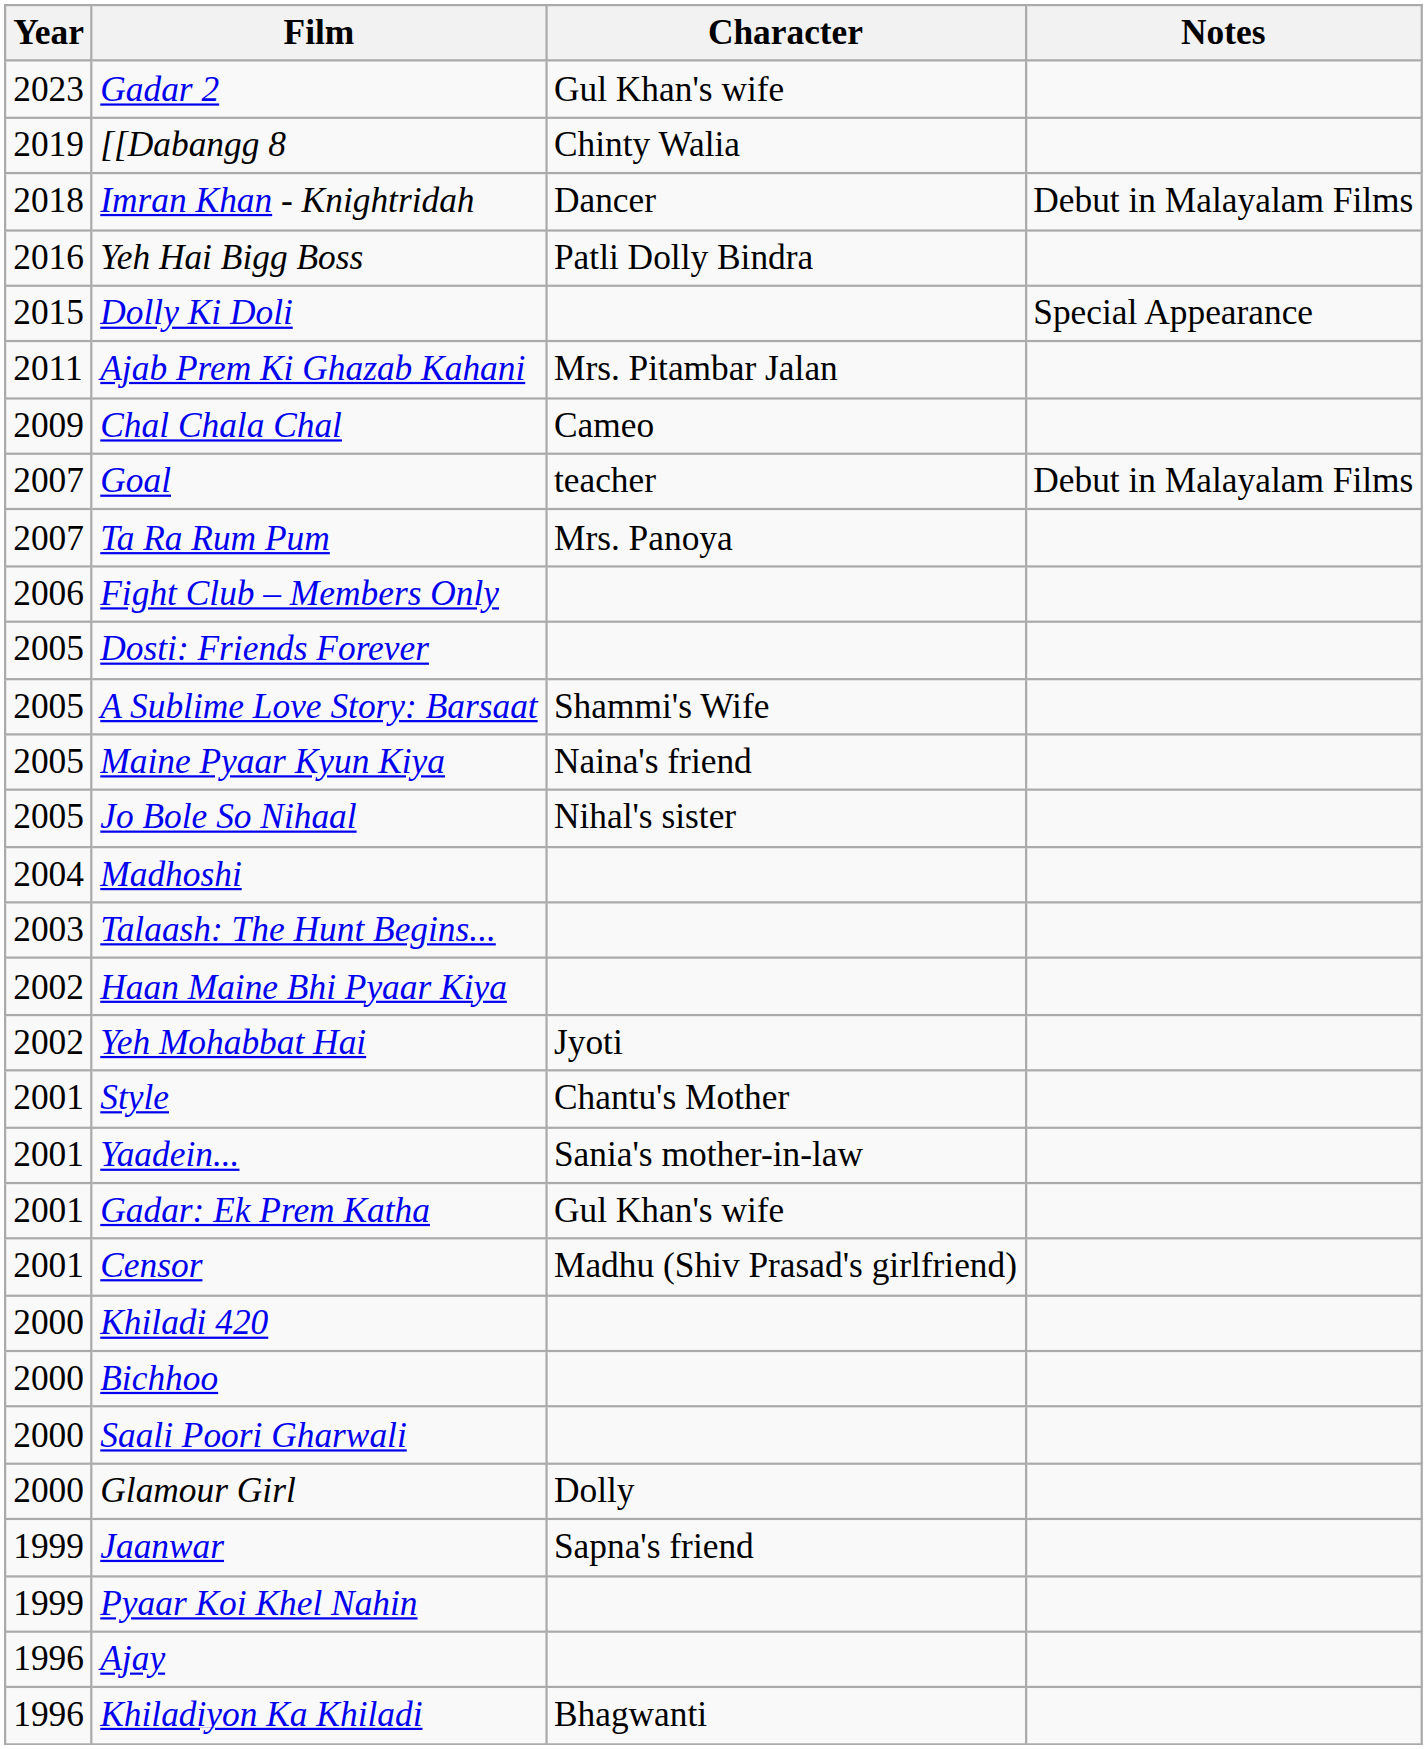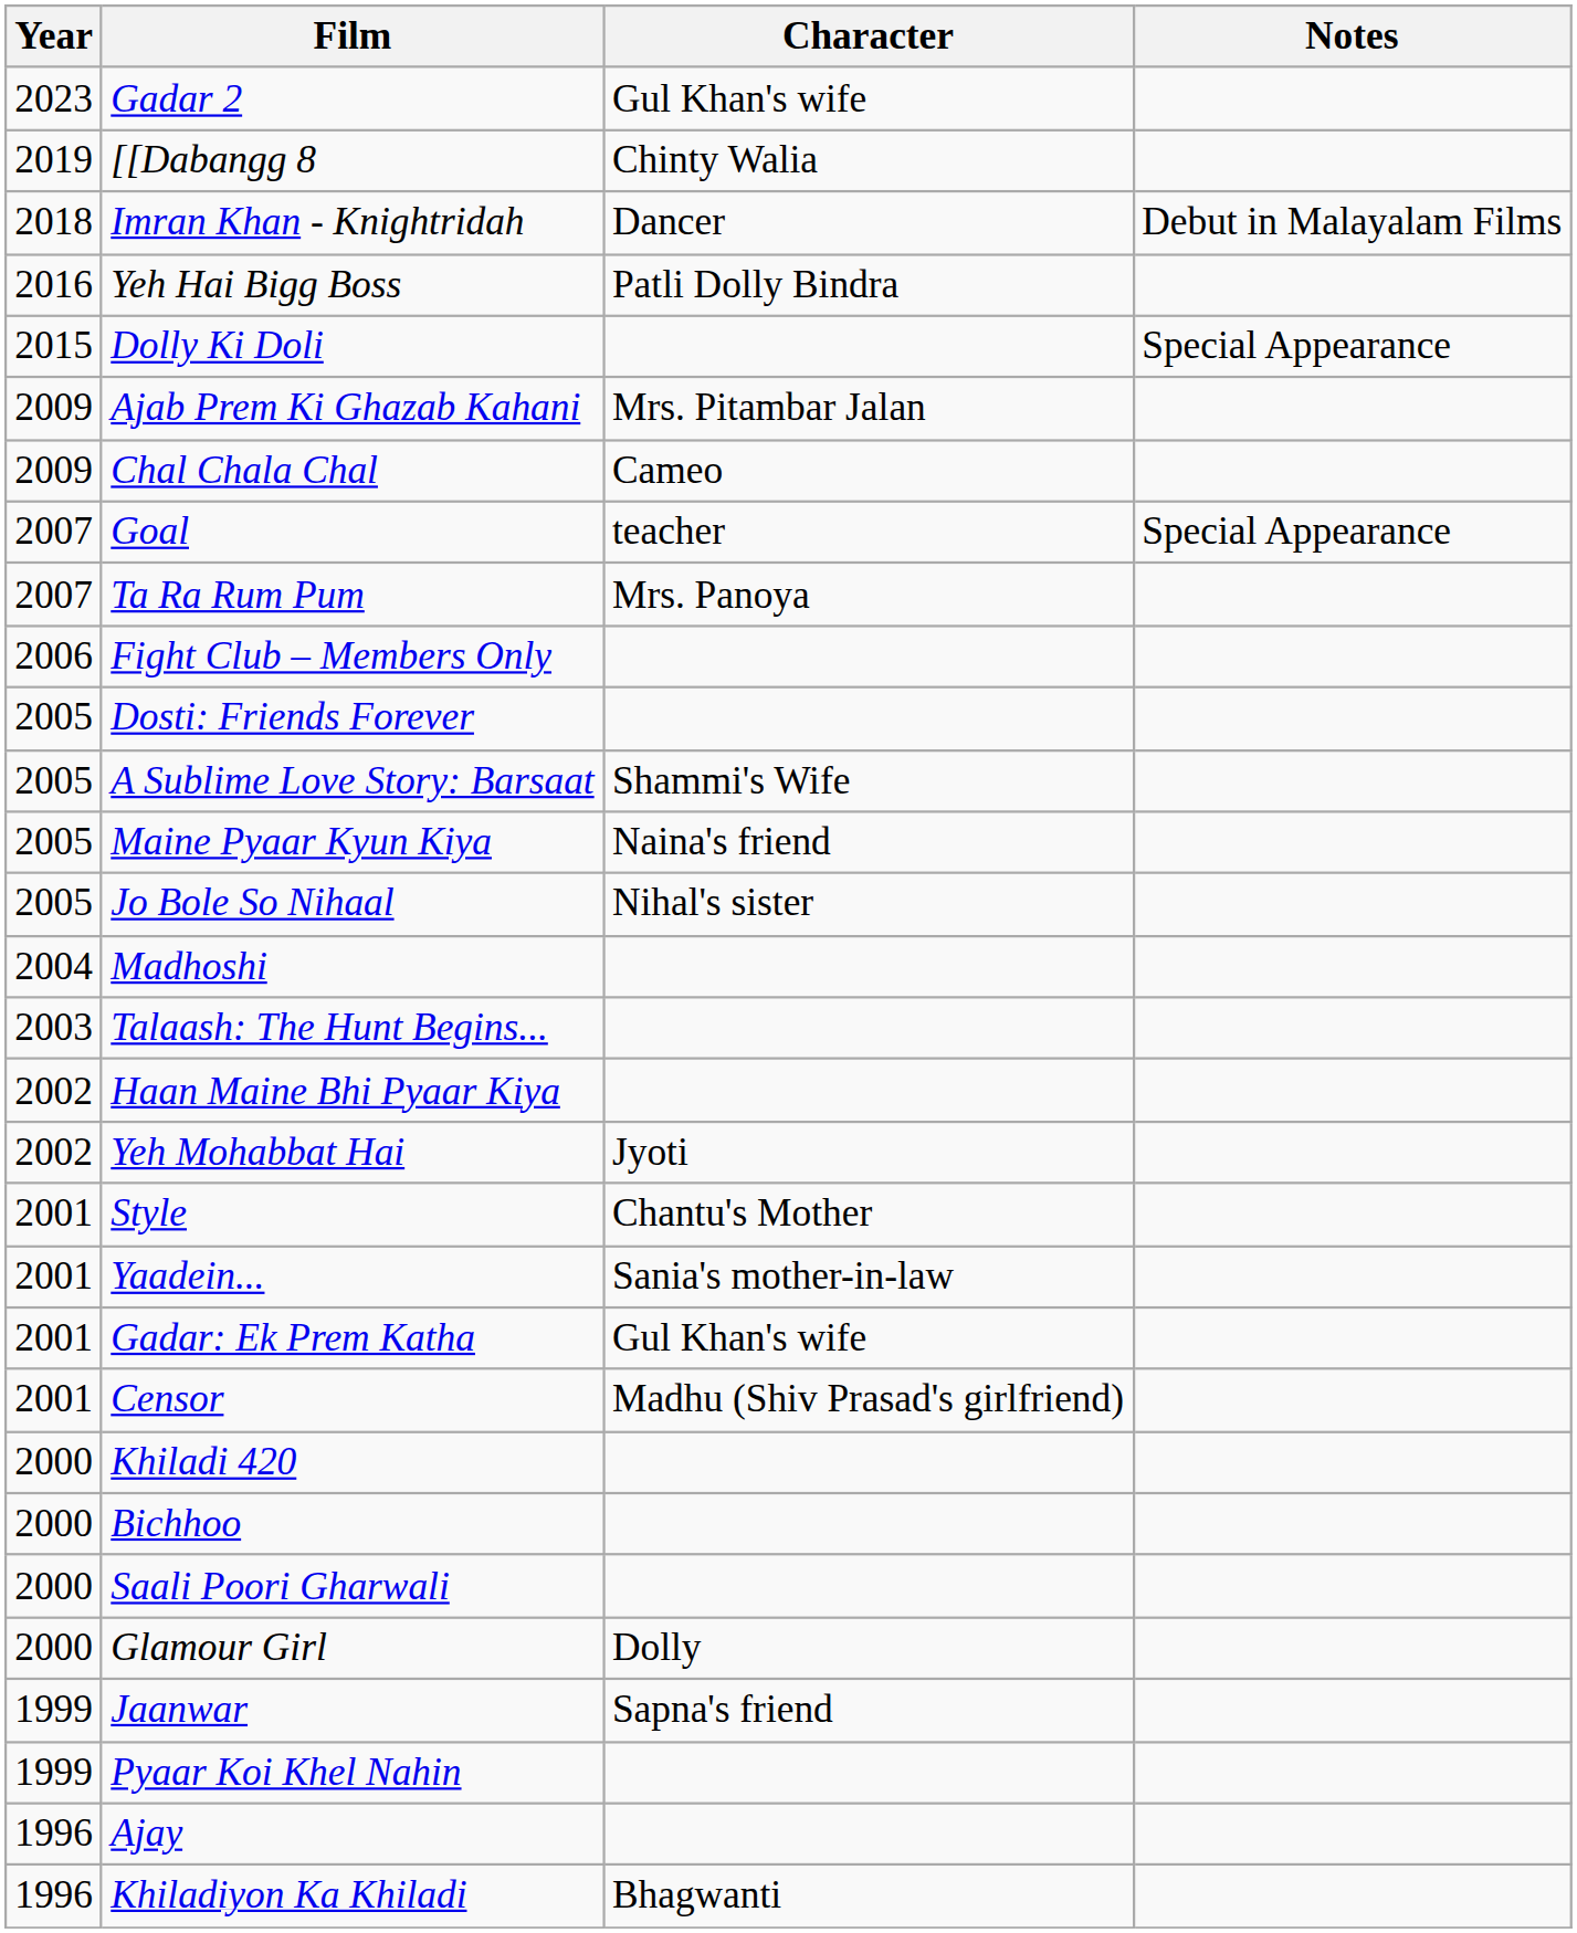Ajab Prem Ki Ghazab Kahani | Year: 2011 -> 2009
Goal | Notes: Debut in Malayalam Films -> Special Appearance
